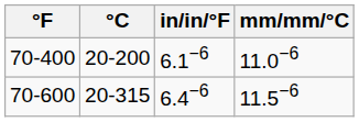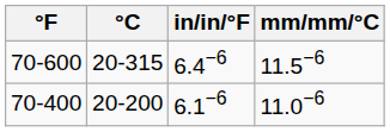rows swapped: 70-400 <-> 70-600
